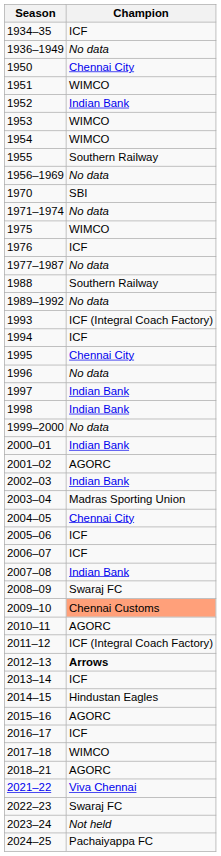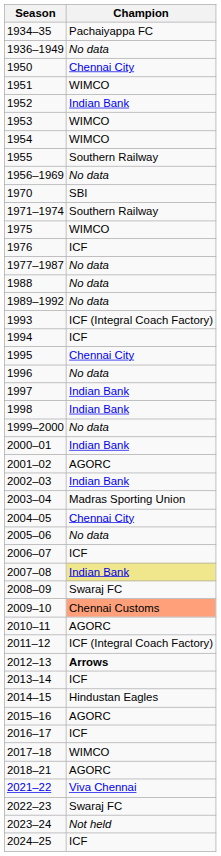1934–35 | Champion: ICF -> Pachaiyappa FC
1971–1974 | Champion: No data -> Southern Railway
1988 | Champion: Southern Railway -> No data
2005–06 | Champion: ICF -> No data
2007–08 | Champion: no background -> khaki background
2024–25 | Champion: Pachaiyappa FC -> ICF
